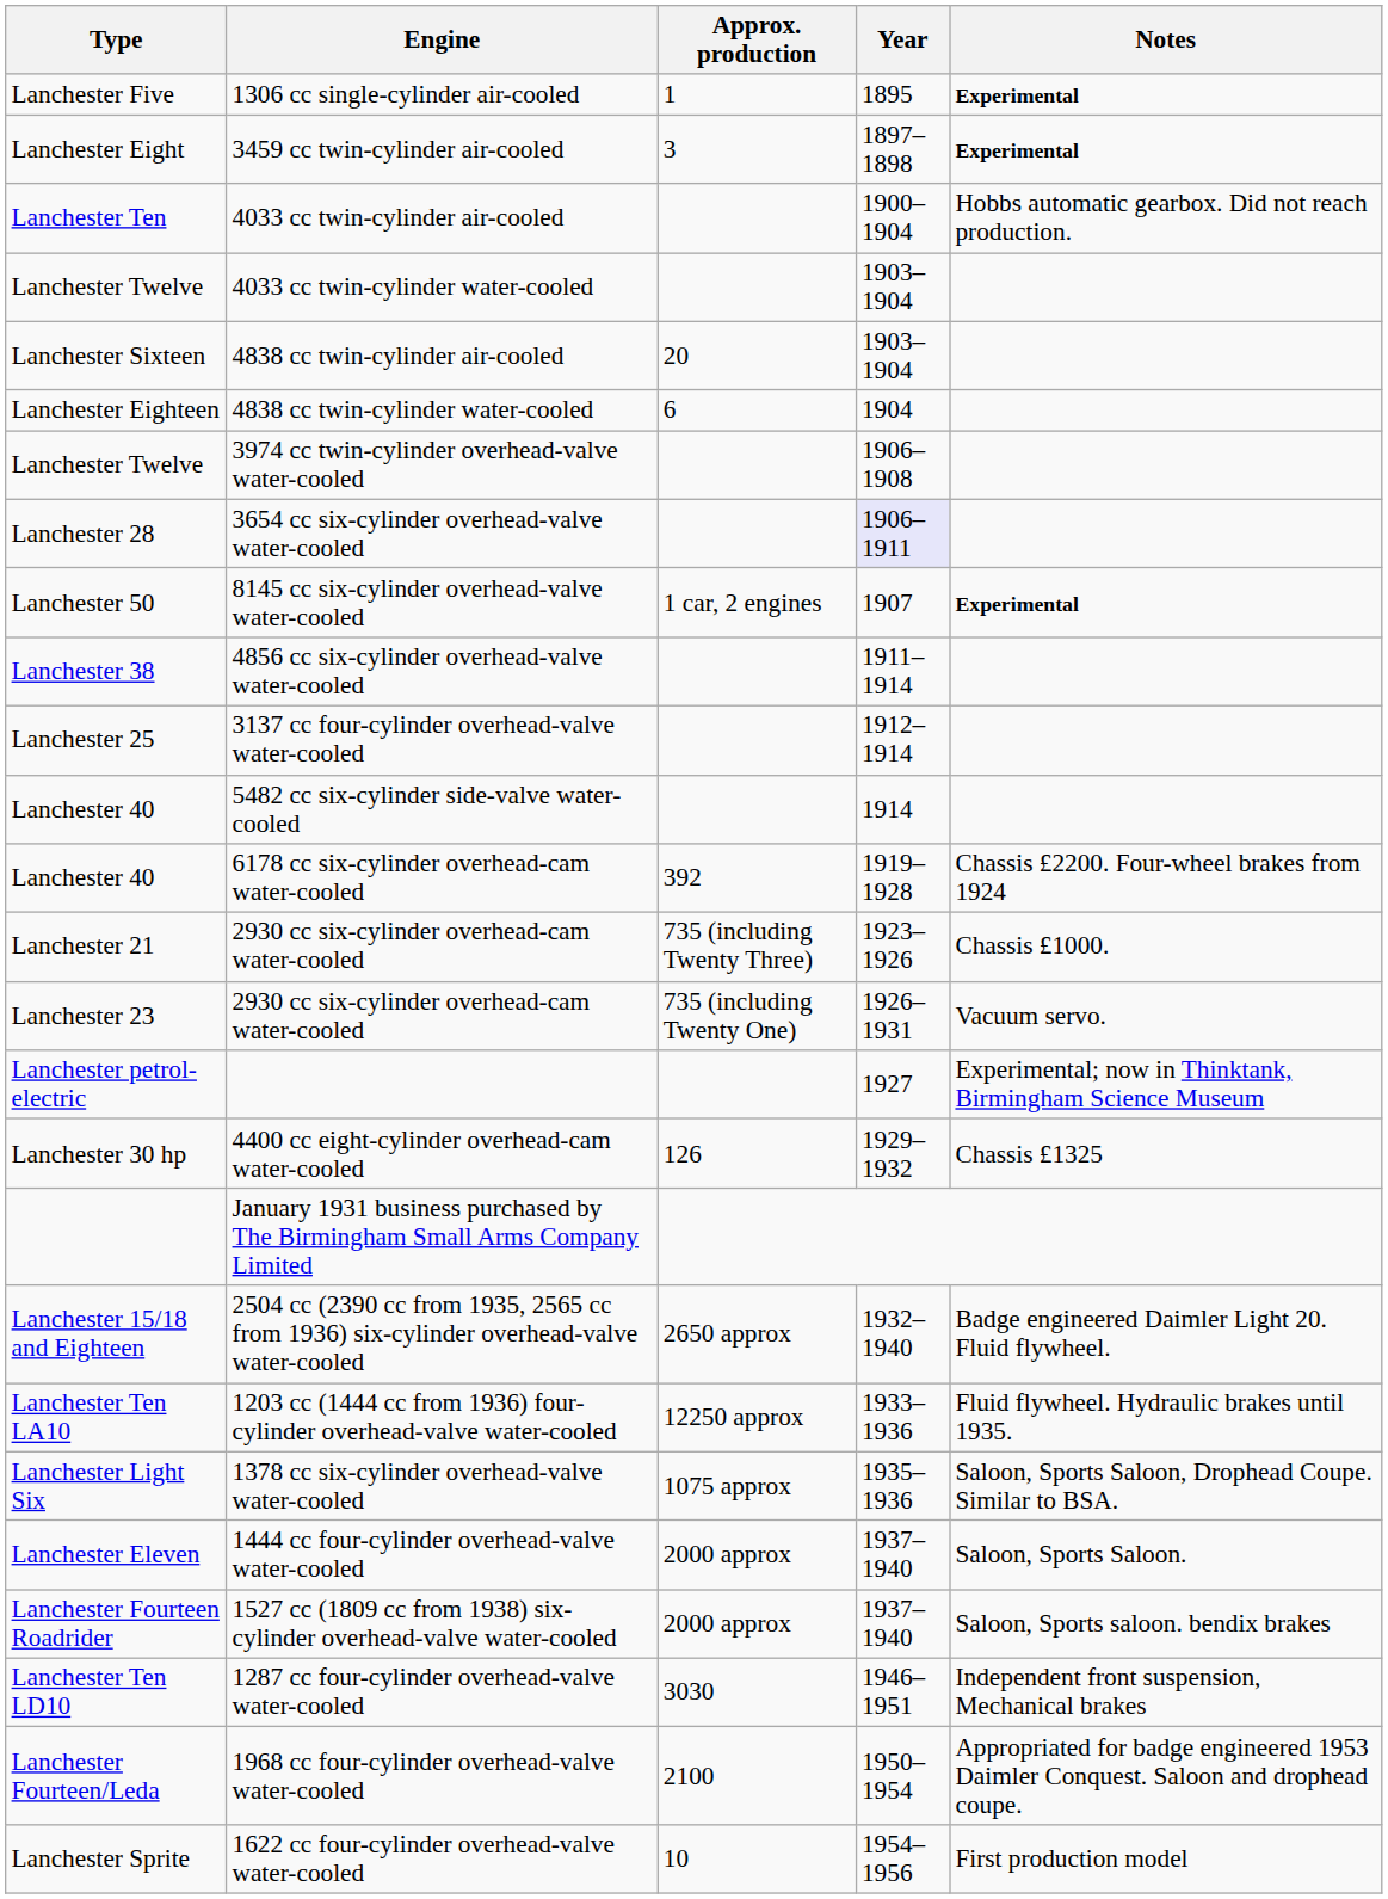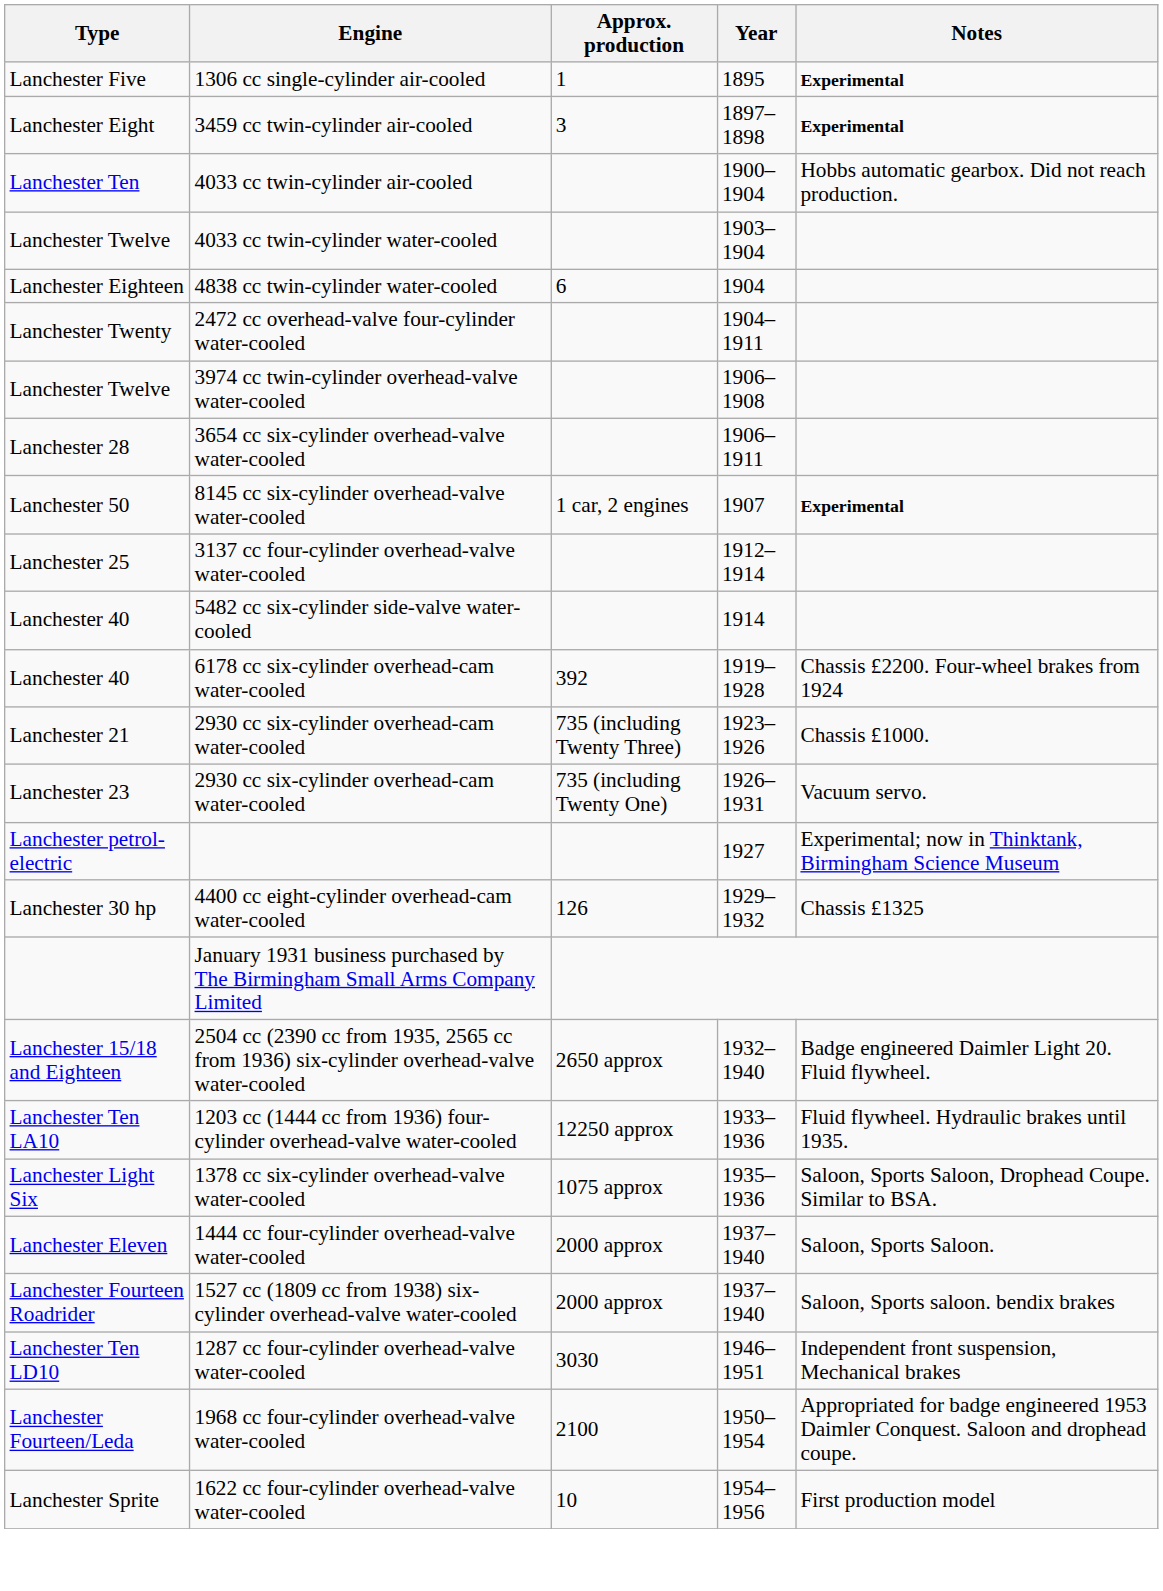- row: Lanchester Sixteen | 4838 cc twin-cylinder air-cooled | 20 | 1903–1904
+ row: Lanchester Twenty | 2472 cc overhead-valve four-cylinder water-cooled | 1904–1911
3654 cc six-cylinder overhead-valve water-cooled | Year: lavender background -> no background
- row: Lanchester 38 | 4856 cc six-cylinder overhead-valve water-cooled | 1911–1914
